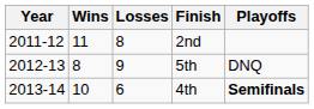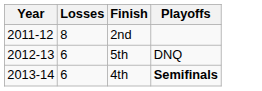- column: Wins | 11 | 8 | 10
5th | Losses: 9 -> 6
